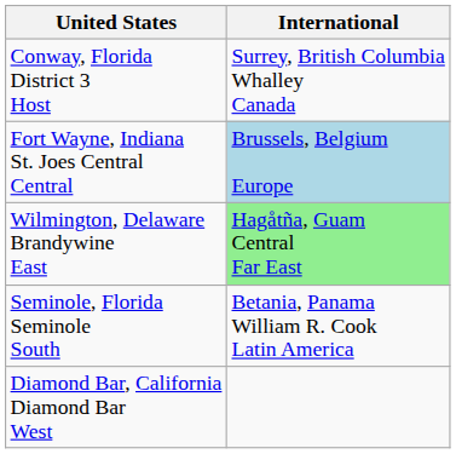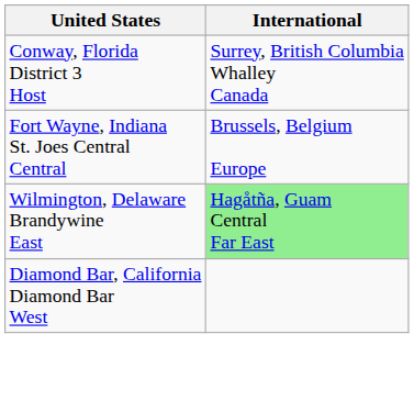Fort Wayne, Indiana St. Joes Central Central | International: lightblue background -> no background
- row: Seminole, Florida Seminole South | Betania, Panama William R. Cook Latin America
